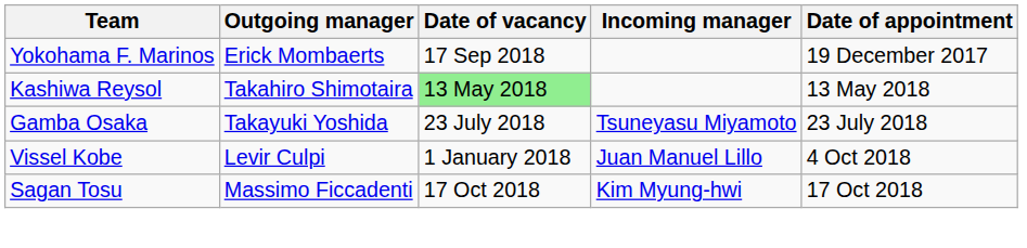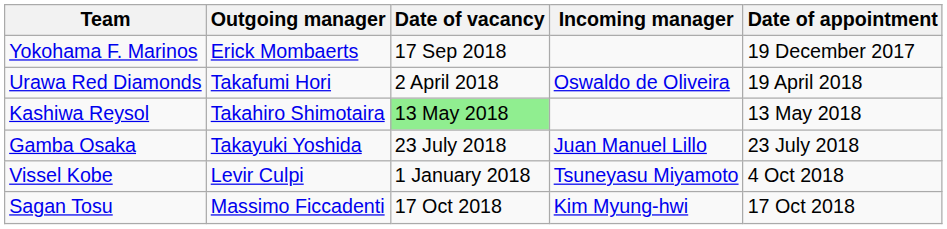+ row: Urawa Red Diamonds | Takafumi Hori | 2 April 2018 | Oswaldo de Oliveira | 19 April 2018
Gamba Osaka | Incoming manager: Tsuneyasu Miyamoto -> Juan Manuel Lillo
Vissel Kobe | Incoming manager: Juan Manuel Lillo -> Tsuneyasu Miyamoto
